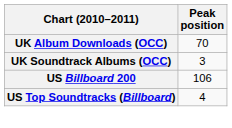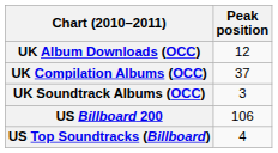UK Album Downloads (OCC) | Peak position: 70 -> 12
+ row: UK Compilation Albums (OCC) | 37
